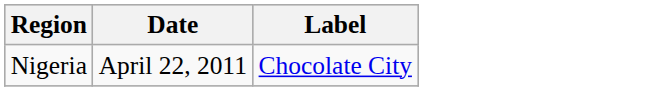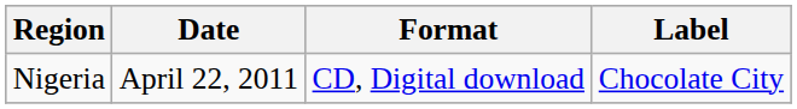+ column: Format | CD, Digital download
